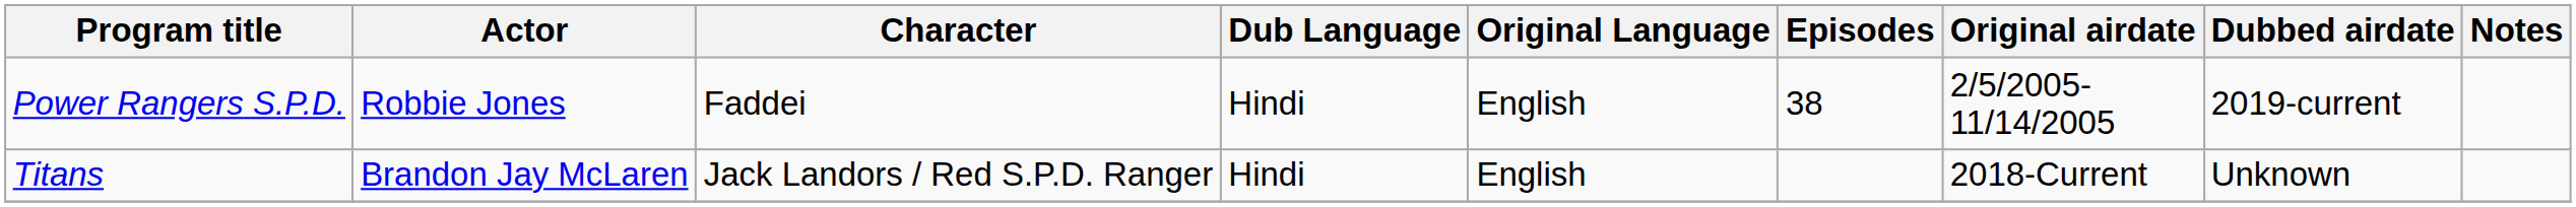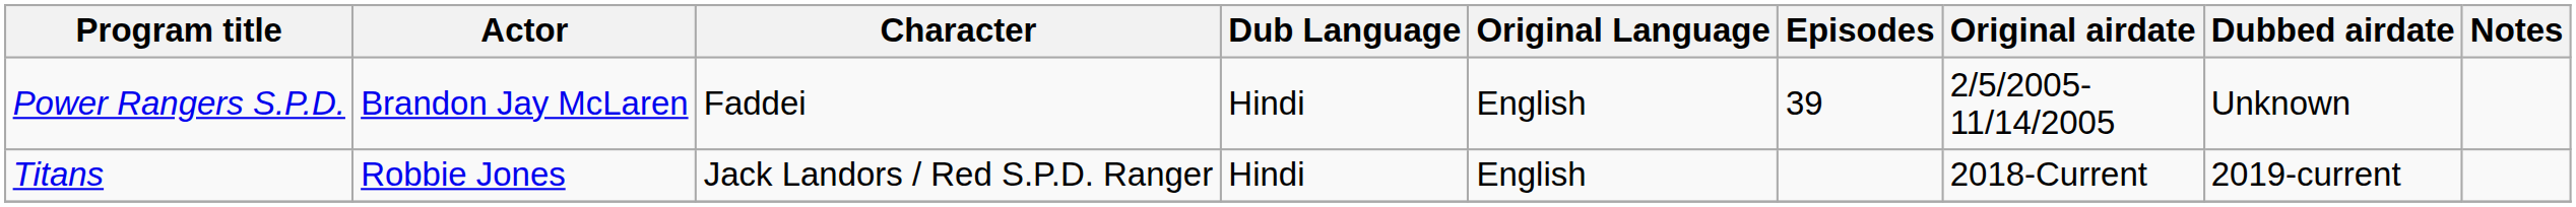Power Rangers S.P.D. | Actor: Robbie Jones -> Brandon Jay McLaren
Power Rangers S.P.D. | Episodes: 38 -> 39
Power Rangers S.P.D. | Dubbed airdate: 2019-current -> Unknown
Titans | Actor: Brandon Jay McLaren -> Robbie Jones
Titans | Dubbed airdate: Unknown -> 2019-current
